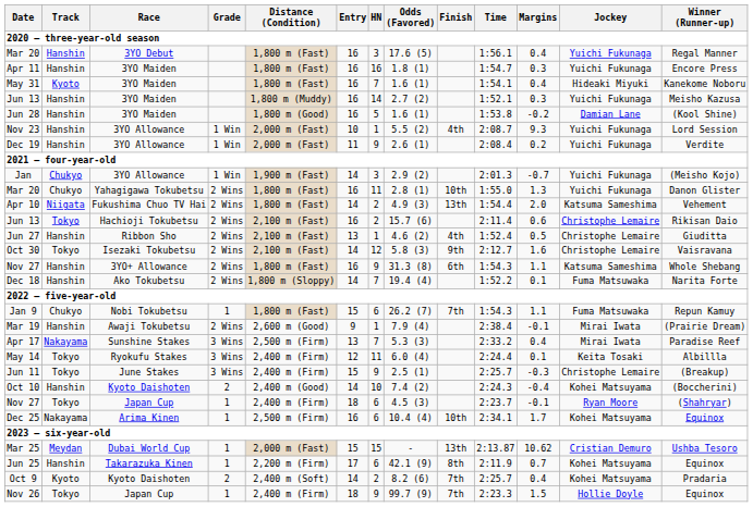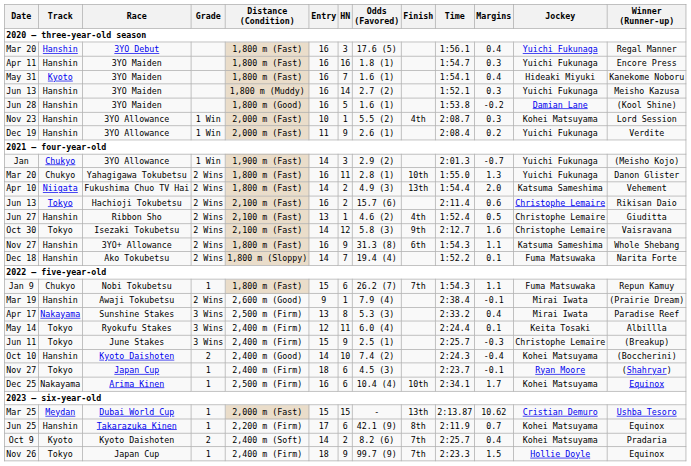Nov 23 | Margins: 9.3 -> 0.3
Nov 23 | Jockey: Yuichi Fukunaga -> Kohei Matsuyama
Apr 17 | HN: 7 -> 8
